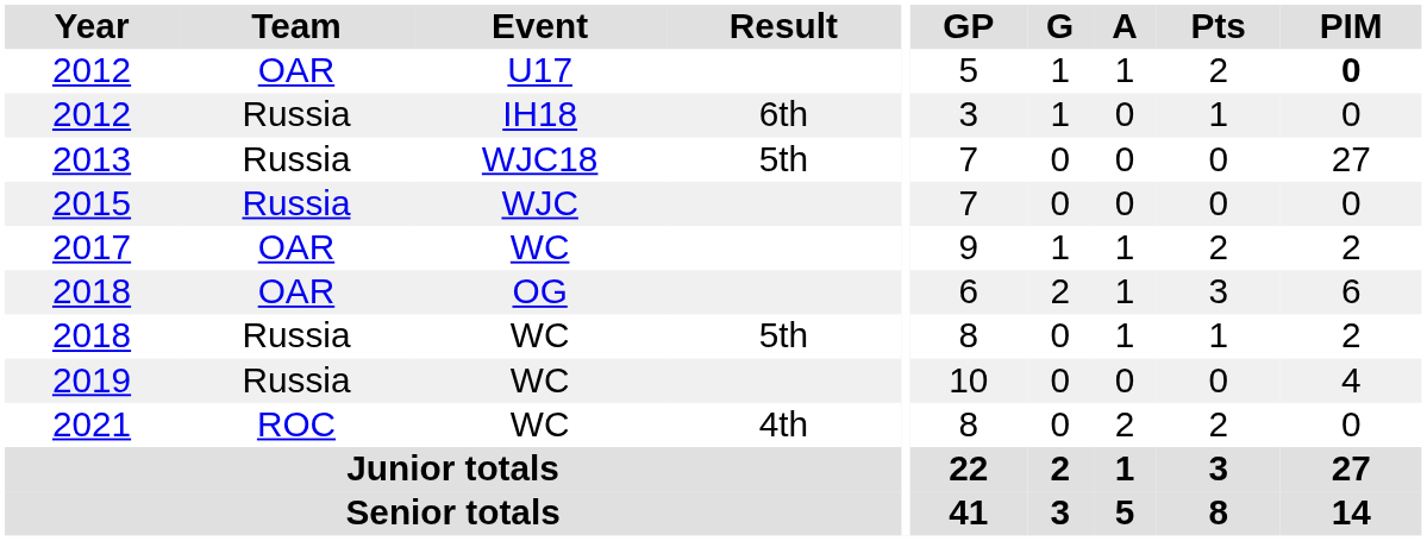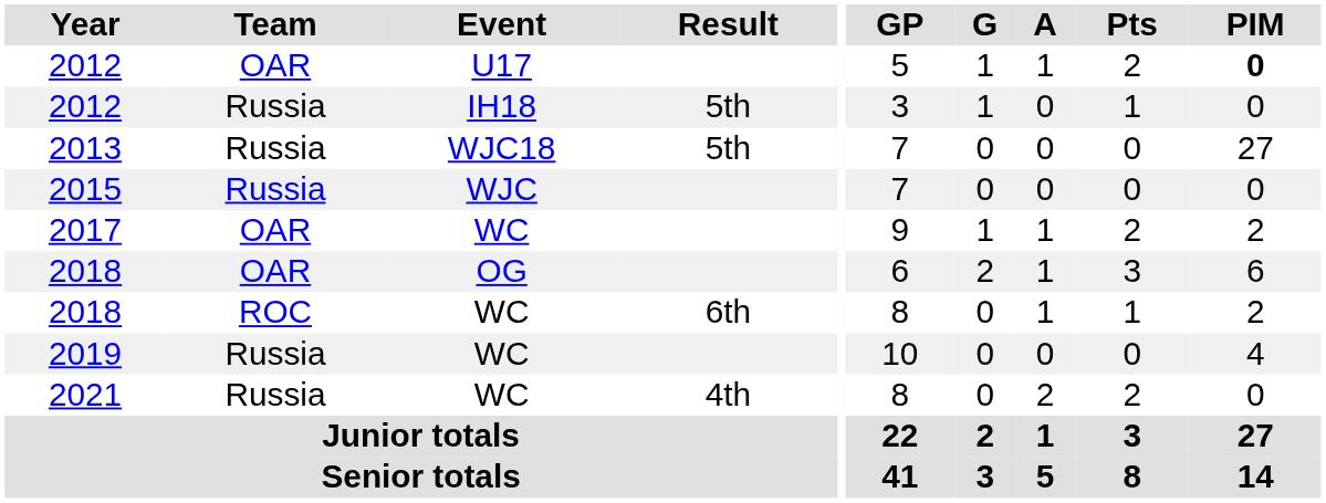2012 / IH18 | Result: 6th -> 5th
2018 / WC | Team: Russia -> ROC
2018 / WC | Result: 5th -> 6th
2021 | Team: ROC -> Russia
